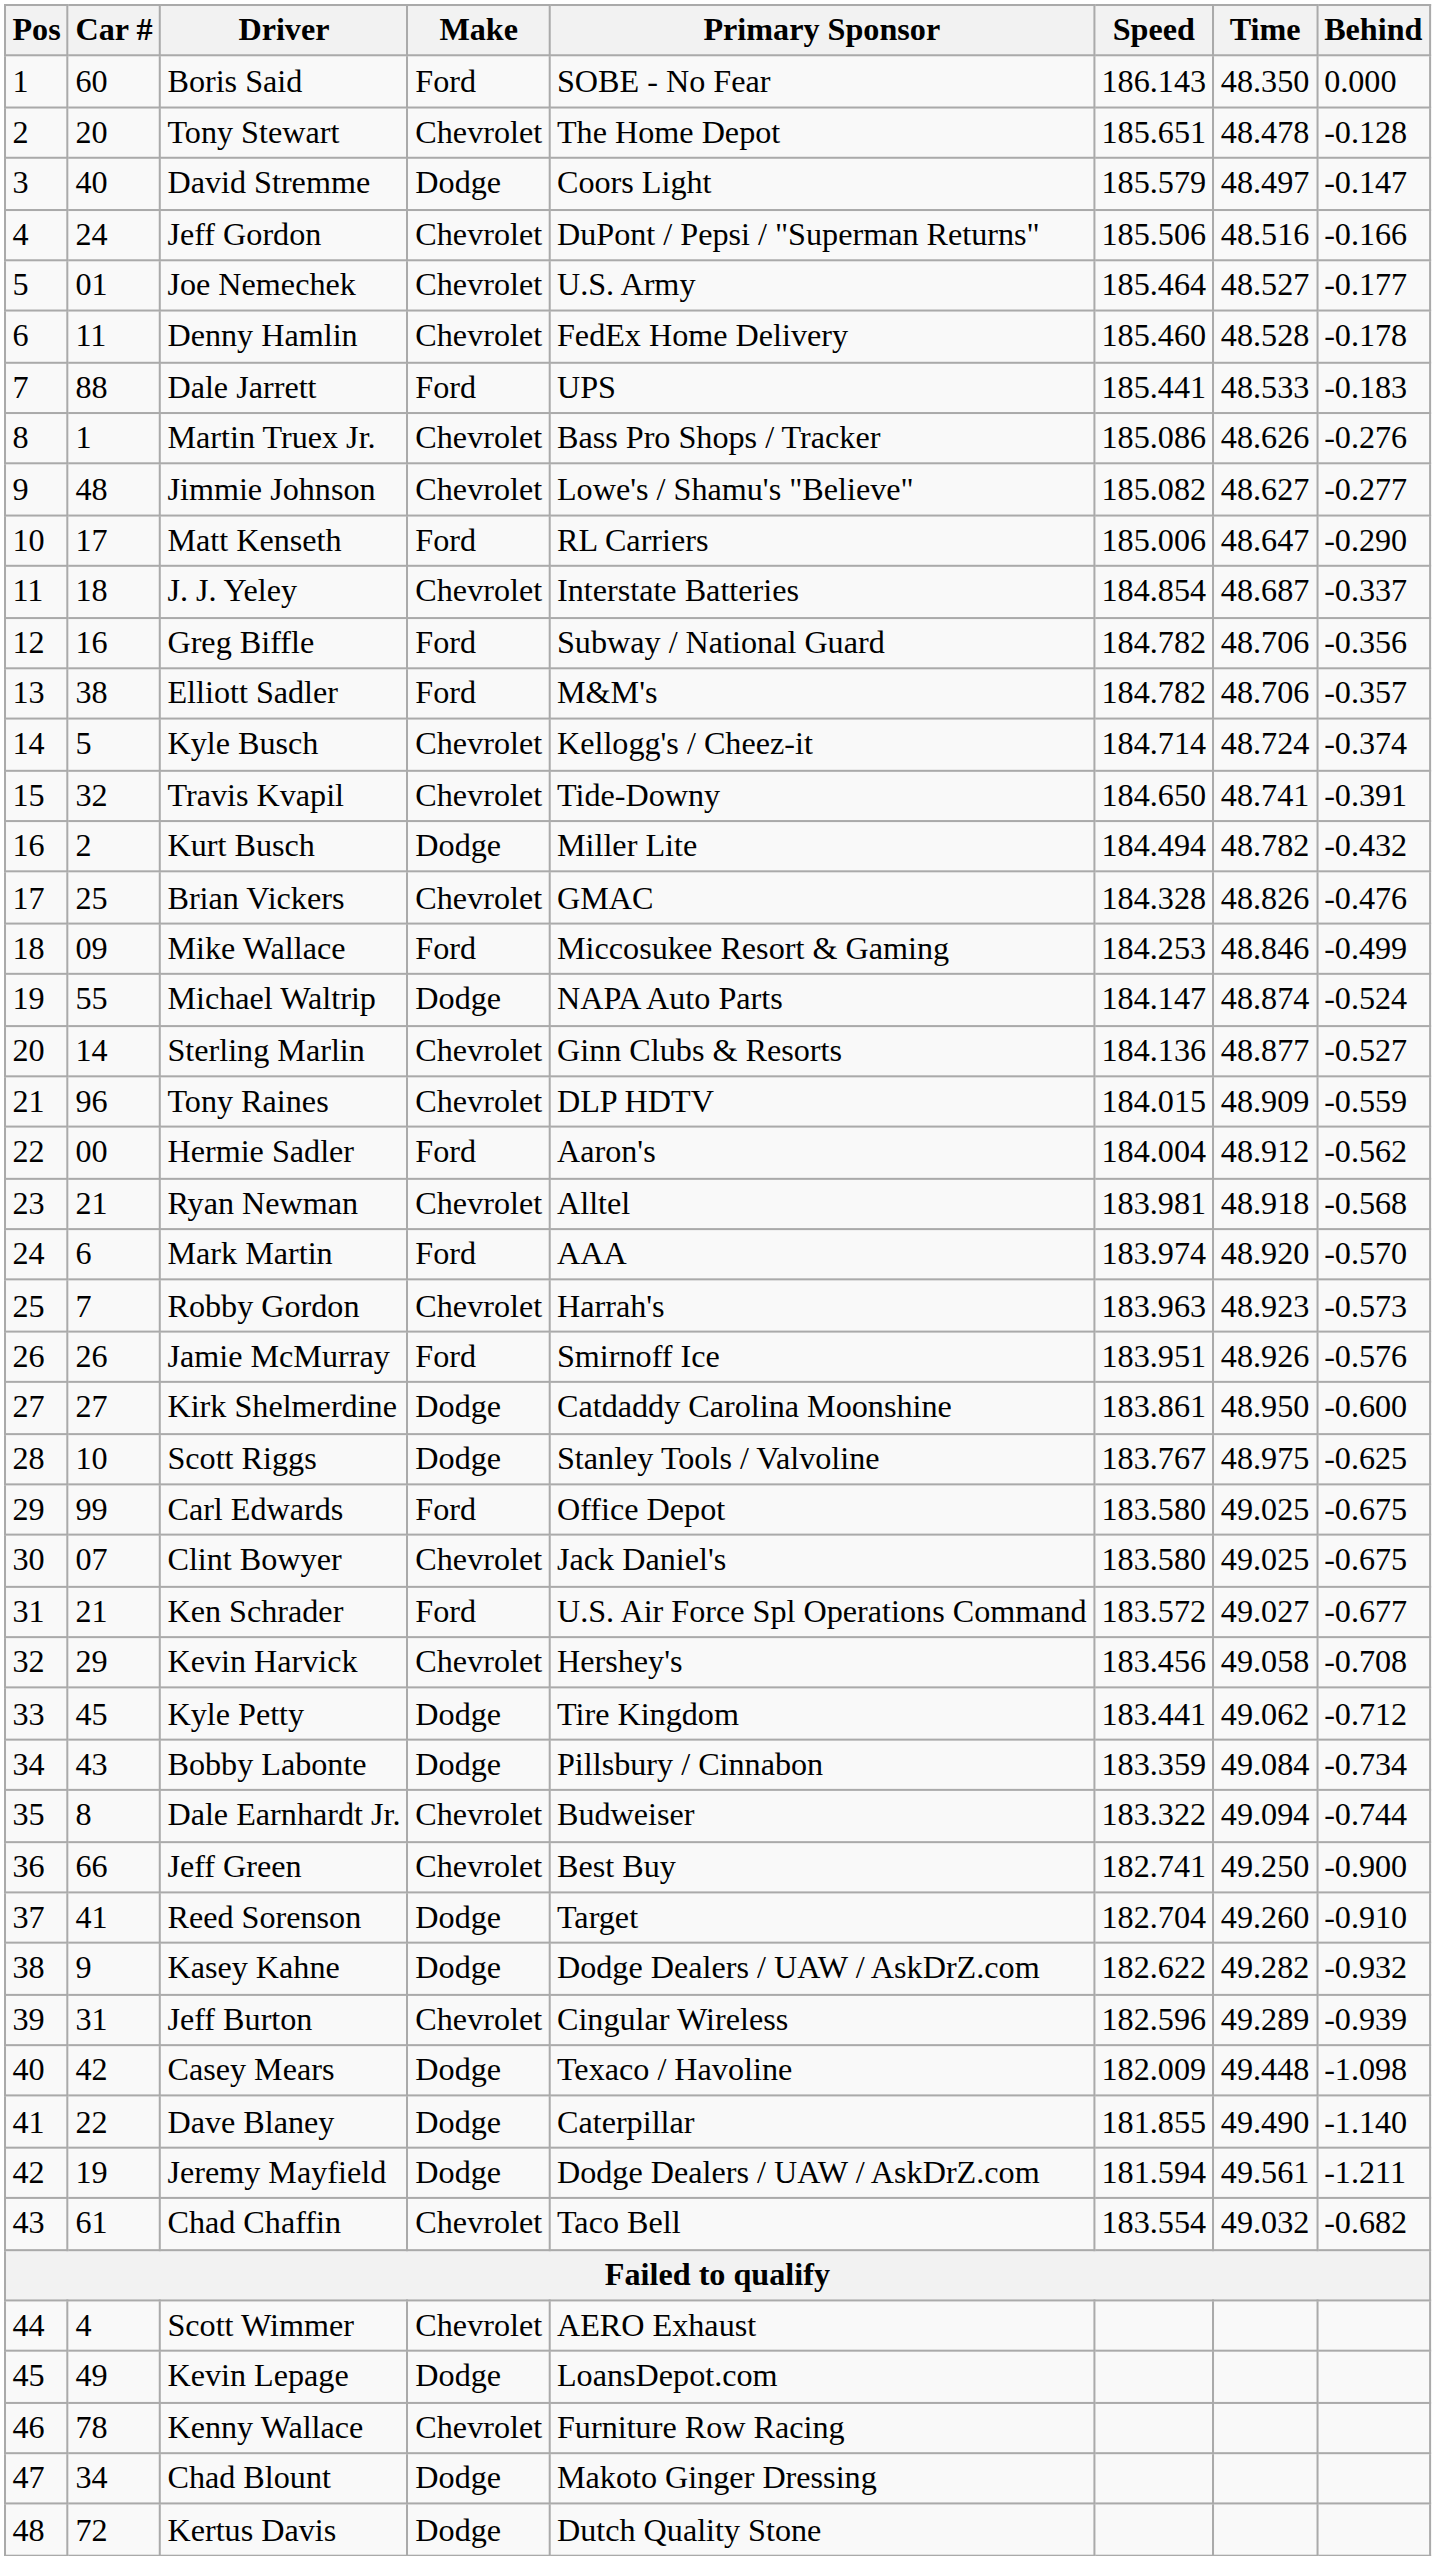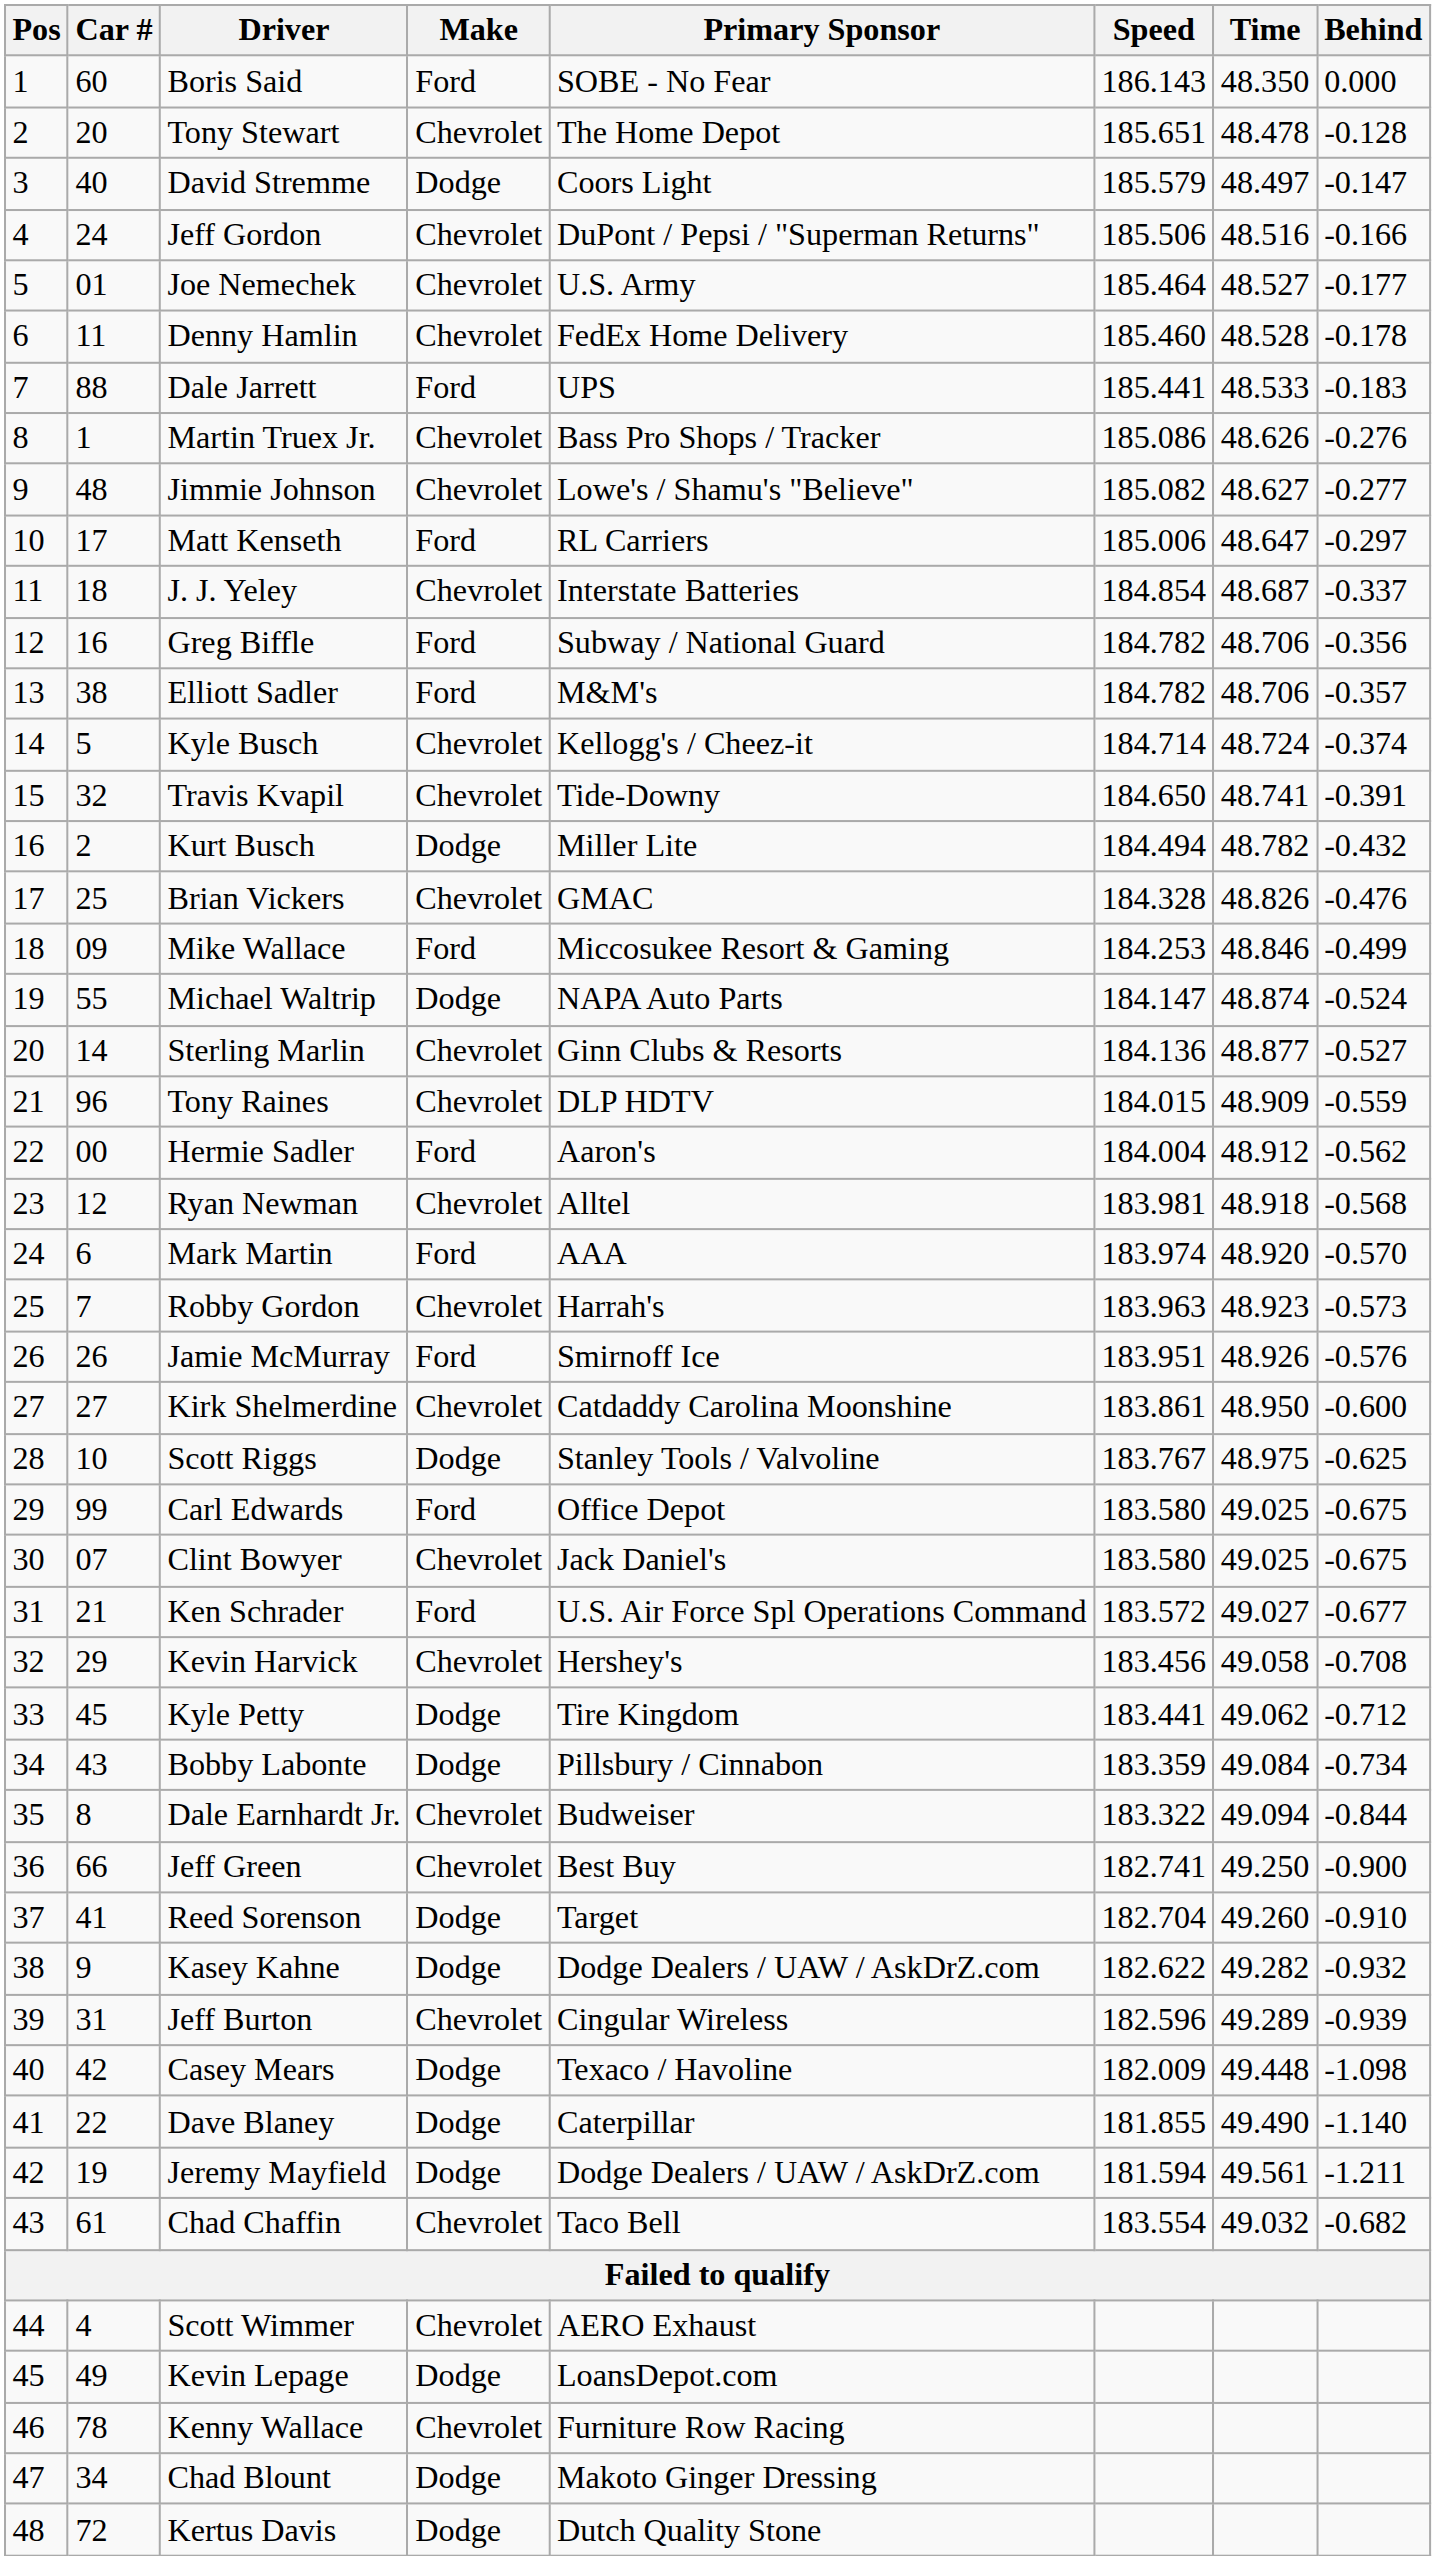Matt Kenseth | Behind: -0.290 -> -0.297
Ryan Newman | Car #: 21 -> 12
Kirk Shelmerdine | Make: Dodge -> Chevrolet
Dale Earnhardt Jr. | Behind: -0.744 -> -0.844
